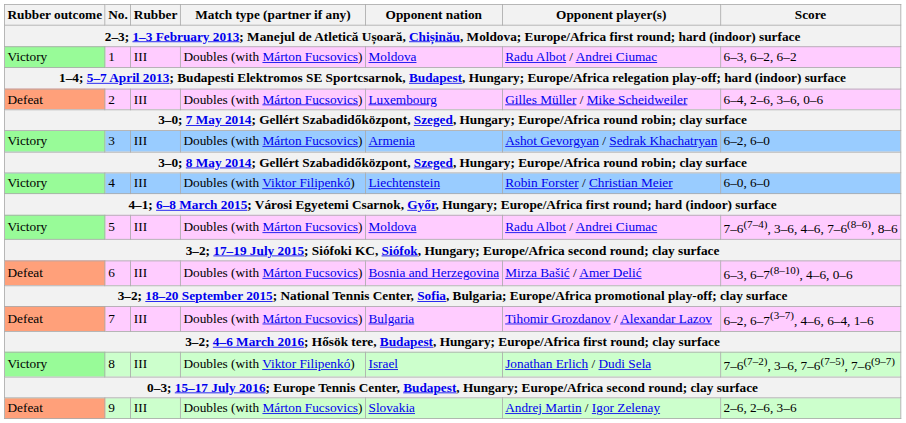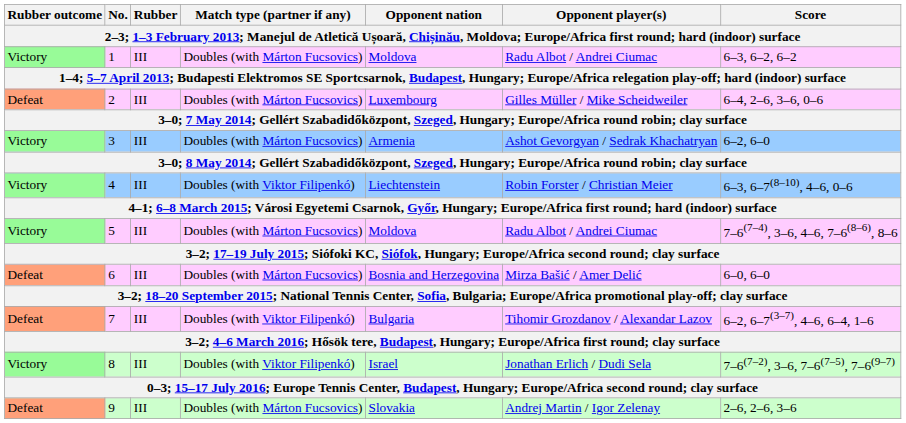4 | Score: 6–0, 6–0 -> 6–3, 6–7(8–10), 4–6, 0–6
6 | Score: 6–3, 6–7(8–10), 4–6, 0–6 -> 6–0, 6–0
7 | Match type (partner if any): Doubles (with Márton Fucsovics) -> Doubles (with Viktor Filipenkó)
